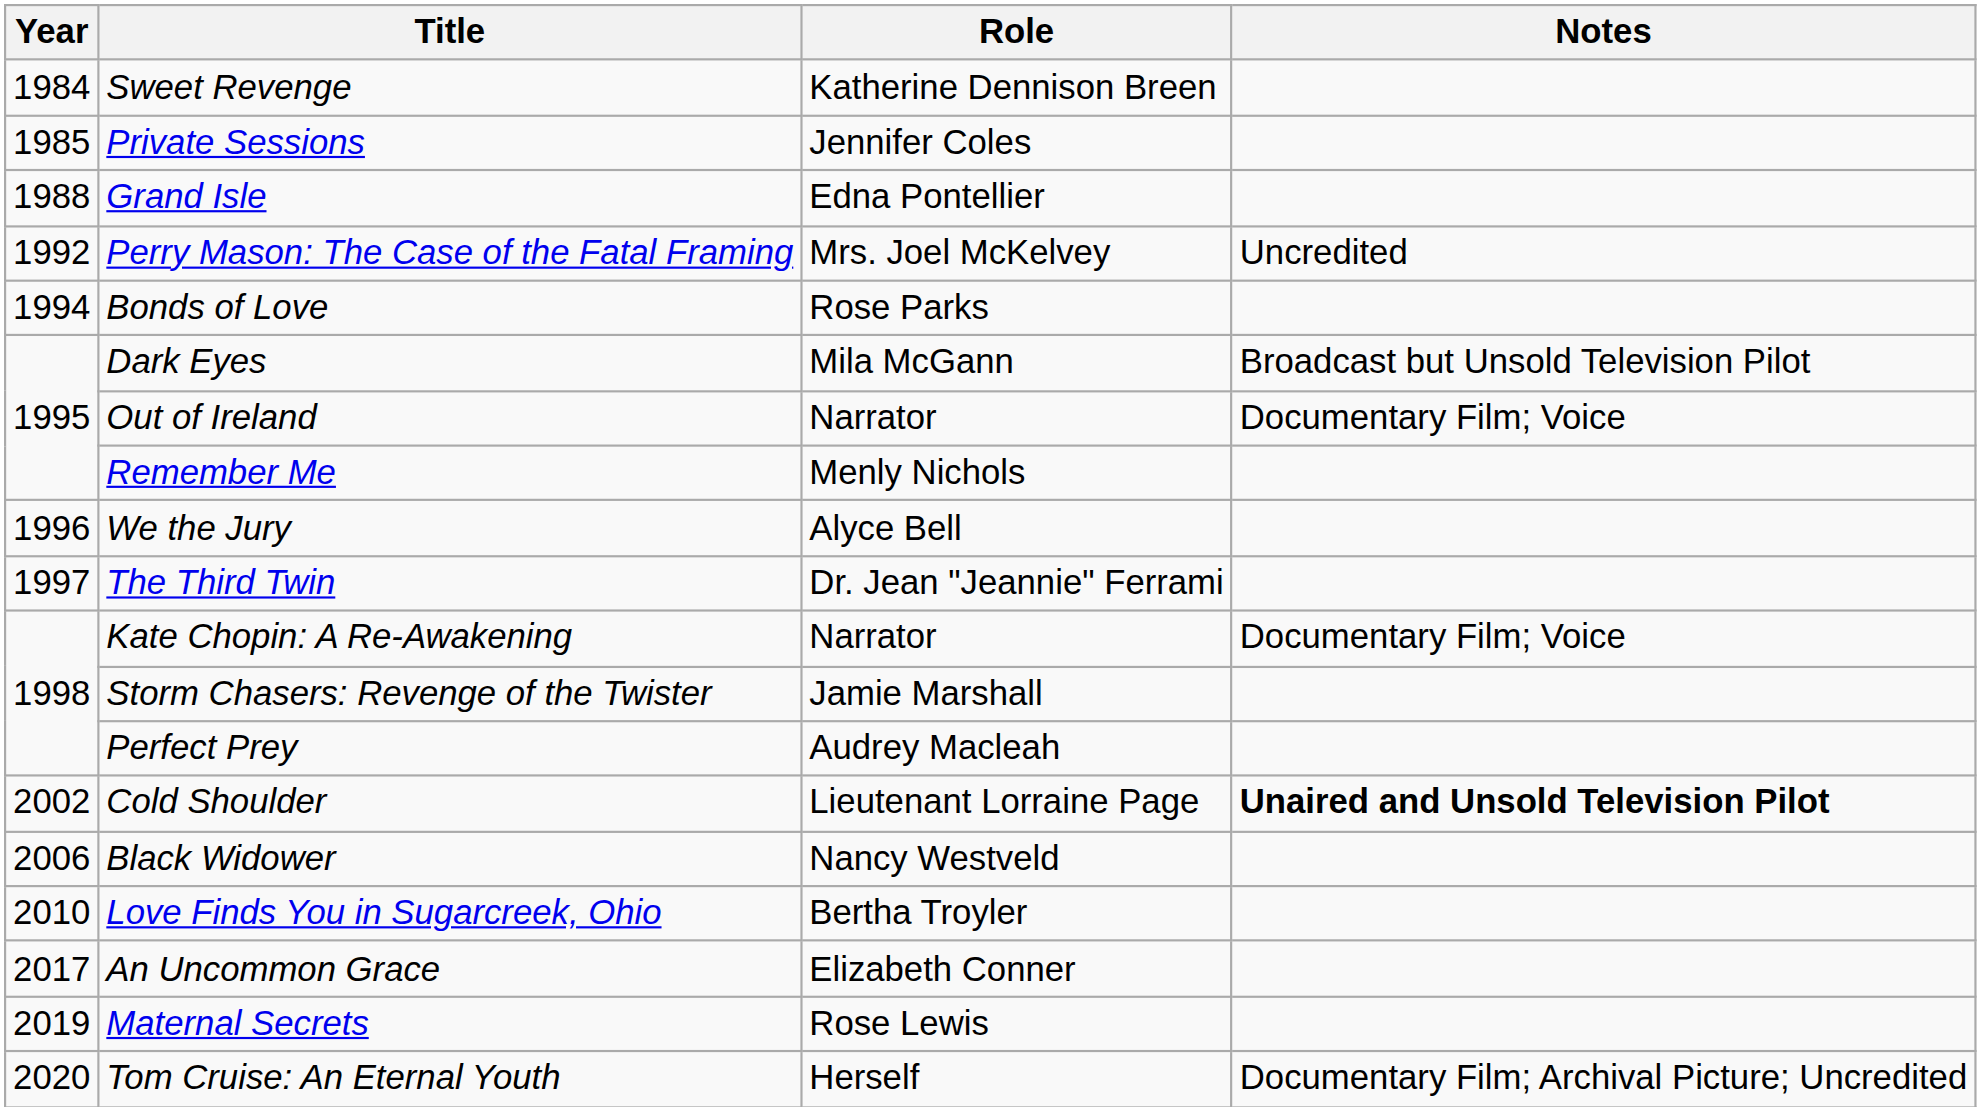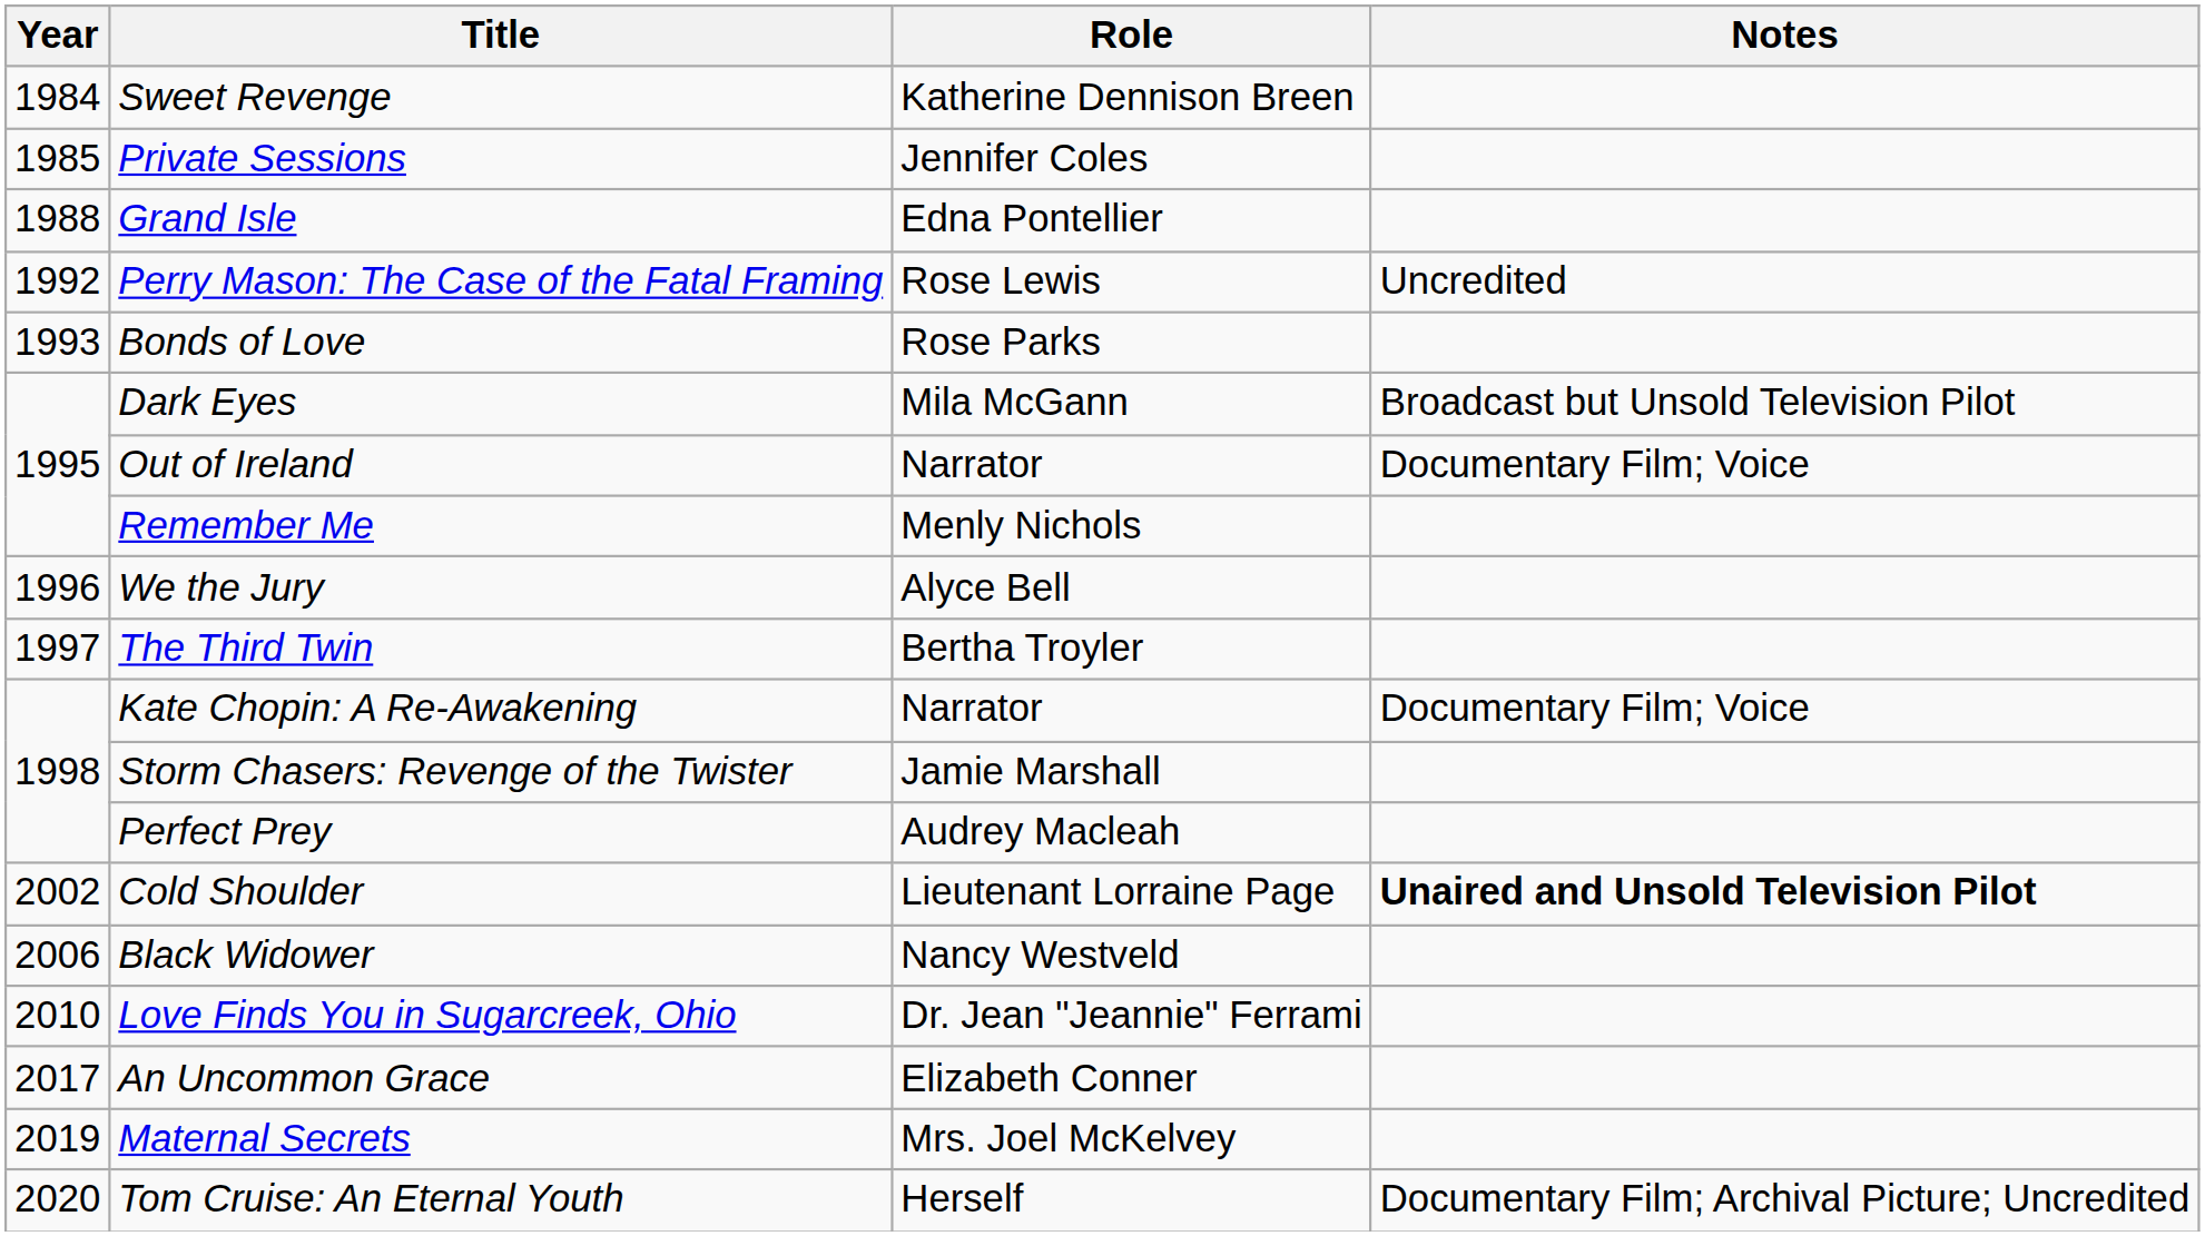Perry Mason: The Case of the Fatal Framing | Role: Mrs. Joel McKelvey -> Rose Lewis
Bonds of Love | Year: 1994 -> 1993
The Third Twin | Role: Dr. Jean "Jeannie" Ferrami -> Bertha Troyler
Love Finds You in Sugarcreek, Ohio | Role: Bertha Troyler -> Dr. Jean "Jeannie" Ferrami
Maternal Secrets | Role: Rose Lewis -> Mrs. Joel McKelvey
